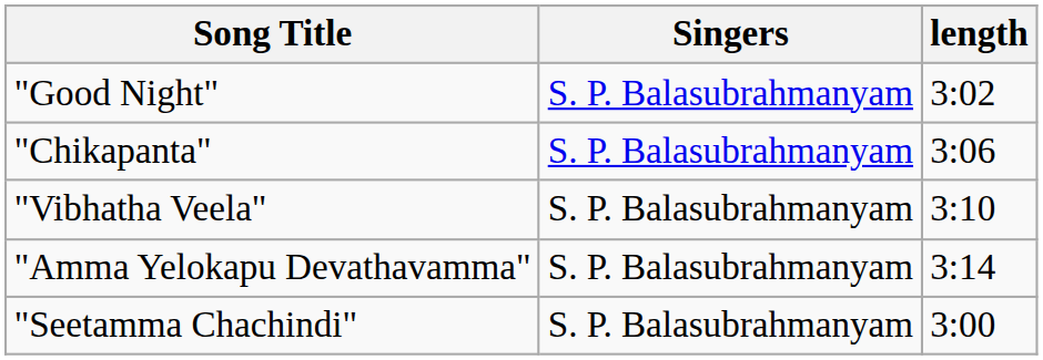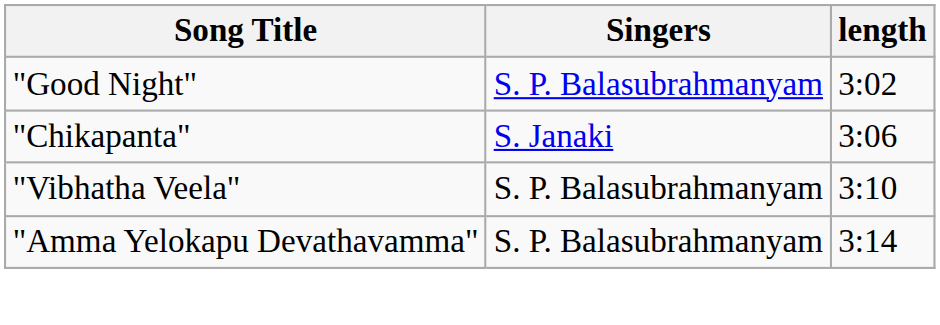"Chikapanta" | Singers: S. P. Balasubrahmanyam -> S. Janaki
- row: "Seetamma Chachindi" | S. P. Balasubrahmanyam | 3:00
